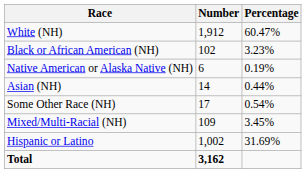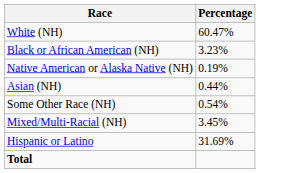- column: Number | 1,912 | 102 | 6 | 14 | 17 | 109 | 1,002 | 3,162
